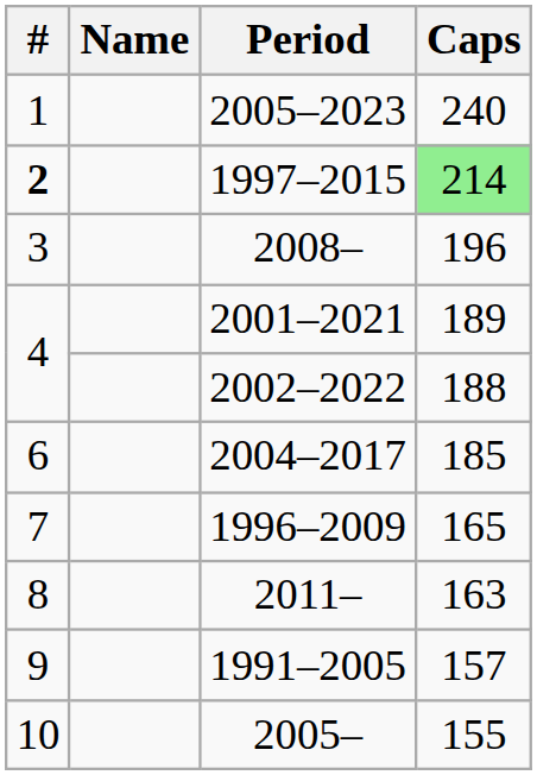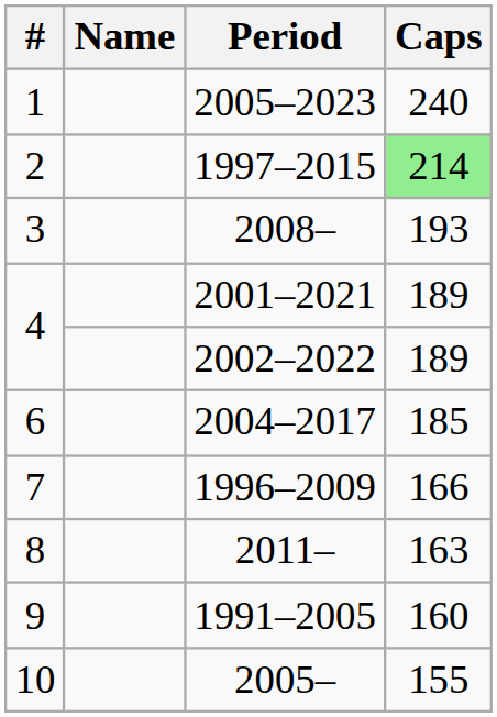1997–2015 | #: bold -> normal
2008– | Caps: 196 -> 193
2002–2022 | Caps: 188 -> 189
1996–2009 | Caps: 165 -> 166
1991–2005 | Caps: 157 -> 160
